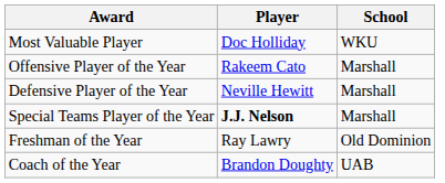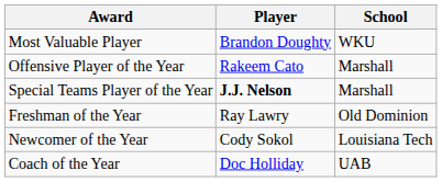Most Valuable Player | Player: Doc Holliday -> Brandon Doughty
- row: Defensive Player of the Year | Neville Hewitt | Marshall
+ row: Newcomer of the Year | Cody Sokol | Louisiana Tech
Coach of the Year | Player: Brandon Doughty -> Doc Holliday
